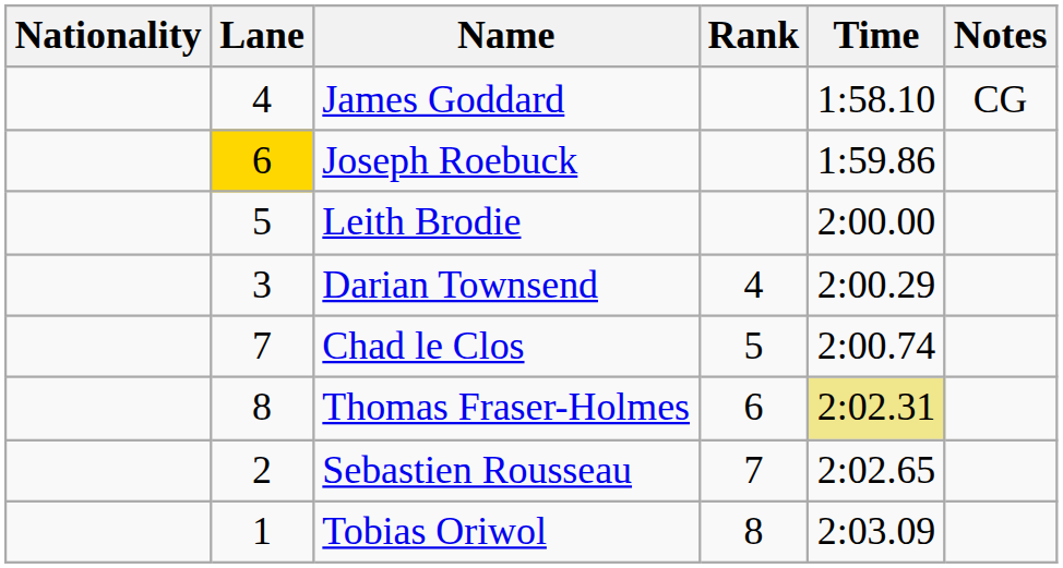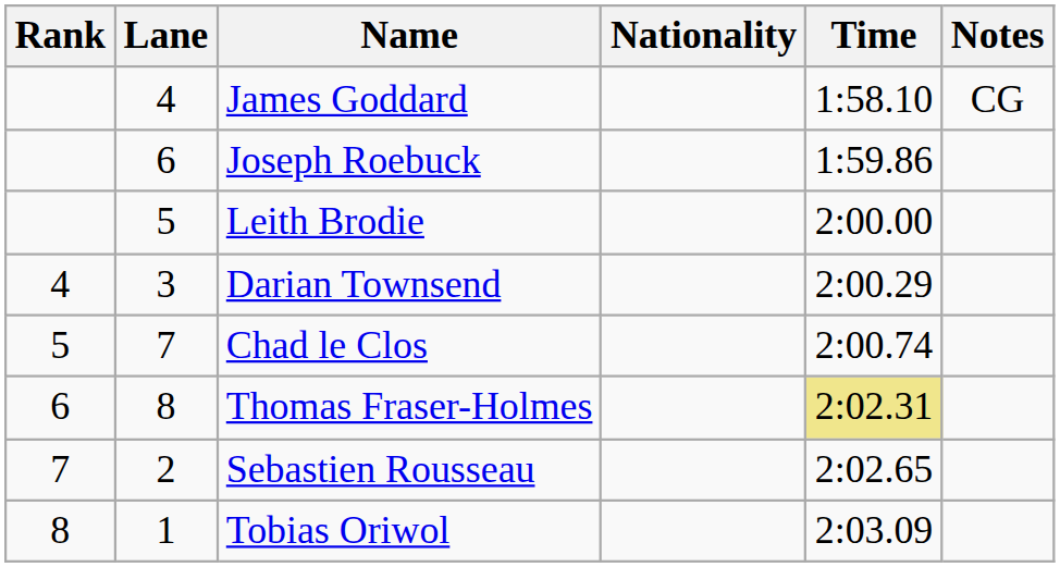columns swapped: Rank <-> Nationality
Joseph Roebuck | Lane: gold background -> no background
